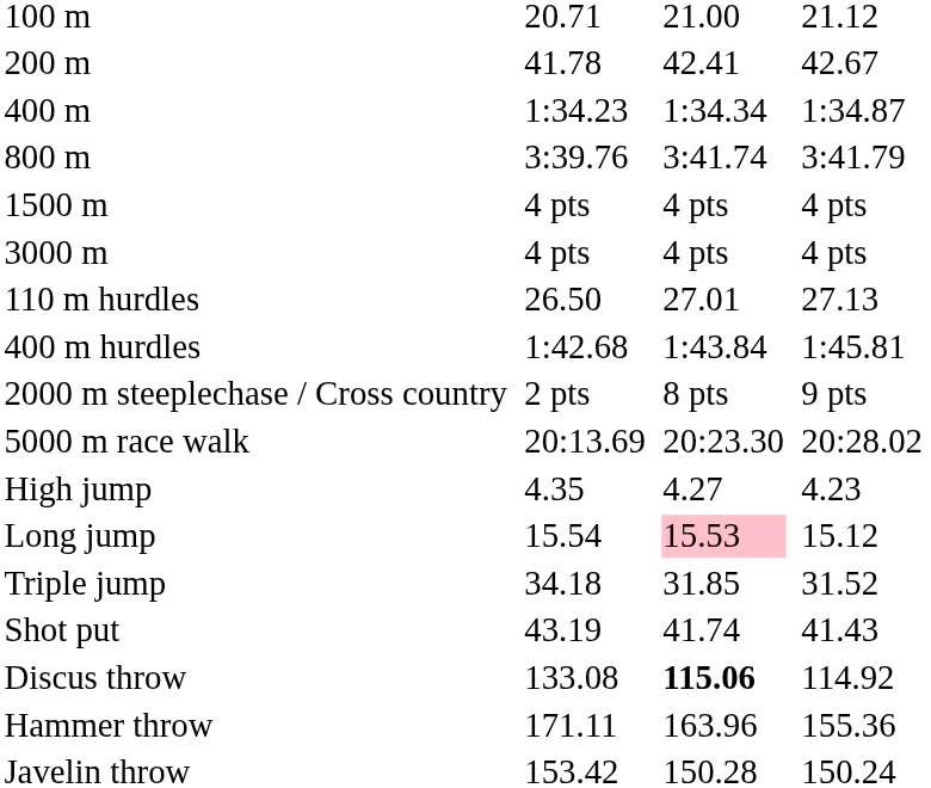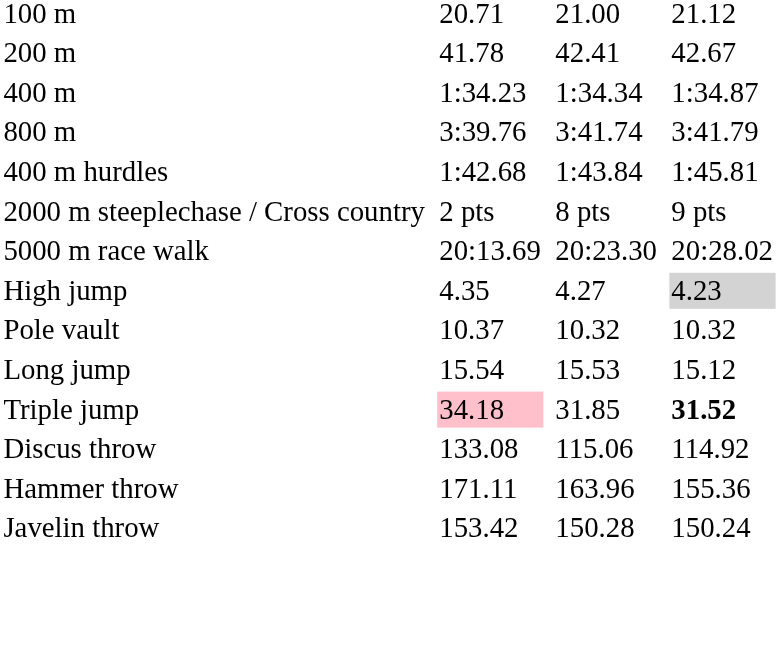- row: 1500 m | 4 pts | 4 pts | 4 pts
- row: 3000 m | 4 pts | 4 pts | 4 pts
- row: 110 m hurdles | 26.50 | 27.01 | 27.13
High jump | column 7: no background -> lightgrey background
+ row: Pole vault | 10.37 | 10.32 | 10.32
Long jump | column 5: pink background -> no background
Triple jump | column 3: no background -> pink background
Triple jump | column 7: normal -> bold
- row: Shot put | 43.19 | 41.74 | 41.43
Discus throw | column 5: bold -> normal
